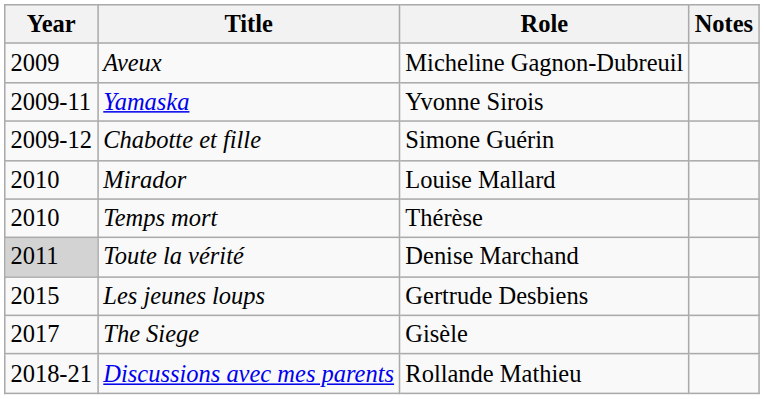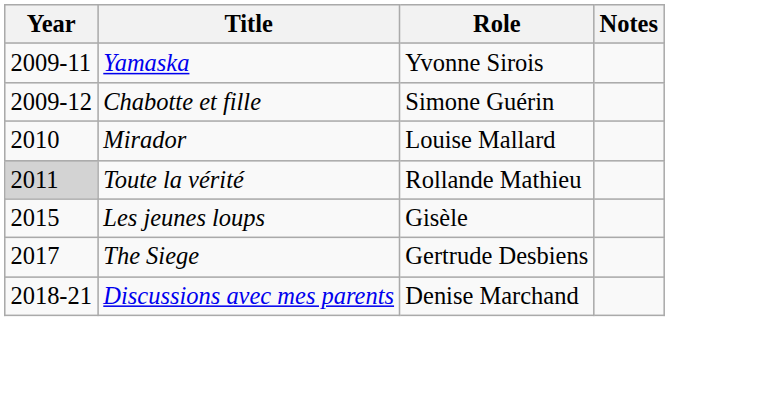- row: 2009 | Aveux | Micheline Gagnon-Dubreuil
- row: 2010 | Temps mort | Thérèse
Toute la vérité | Role: Denise Marchand -> Rollande Mathieu
Les jeunes loups | Role: Gertrude Desbiens -> Gisèle
The Siege | Role: Gisèle -> Gertrude Desbiens
Discussions avec mes parents | Role: Rollande Mathieu -> Denise Marchand
